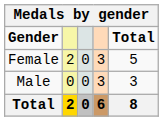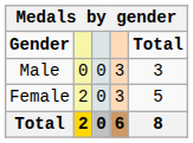rows swapped: Male <-> Female
